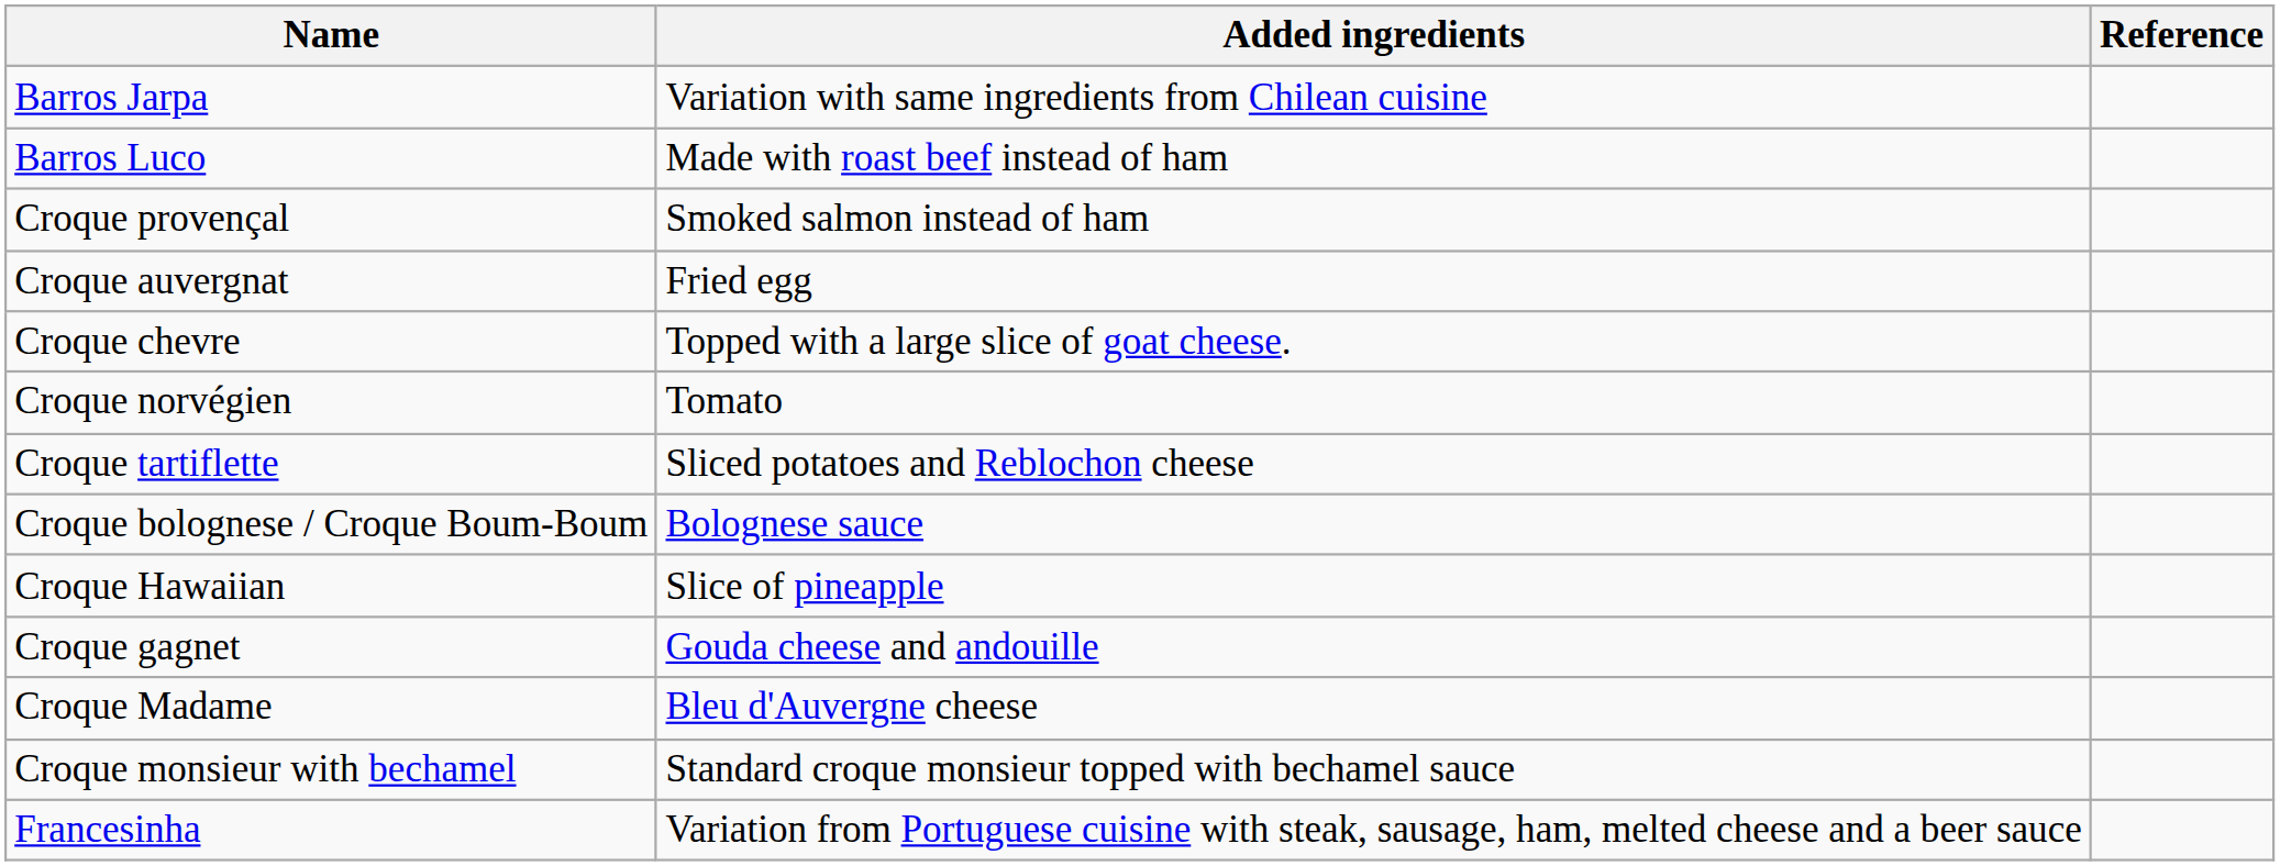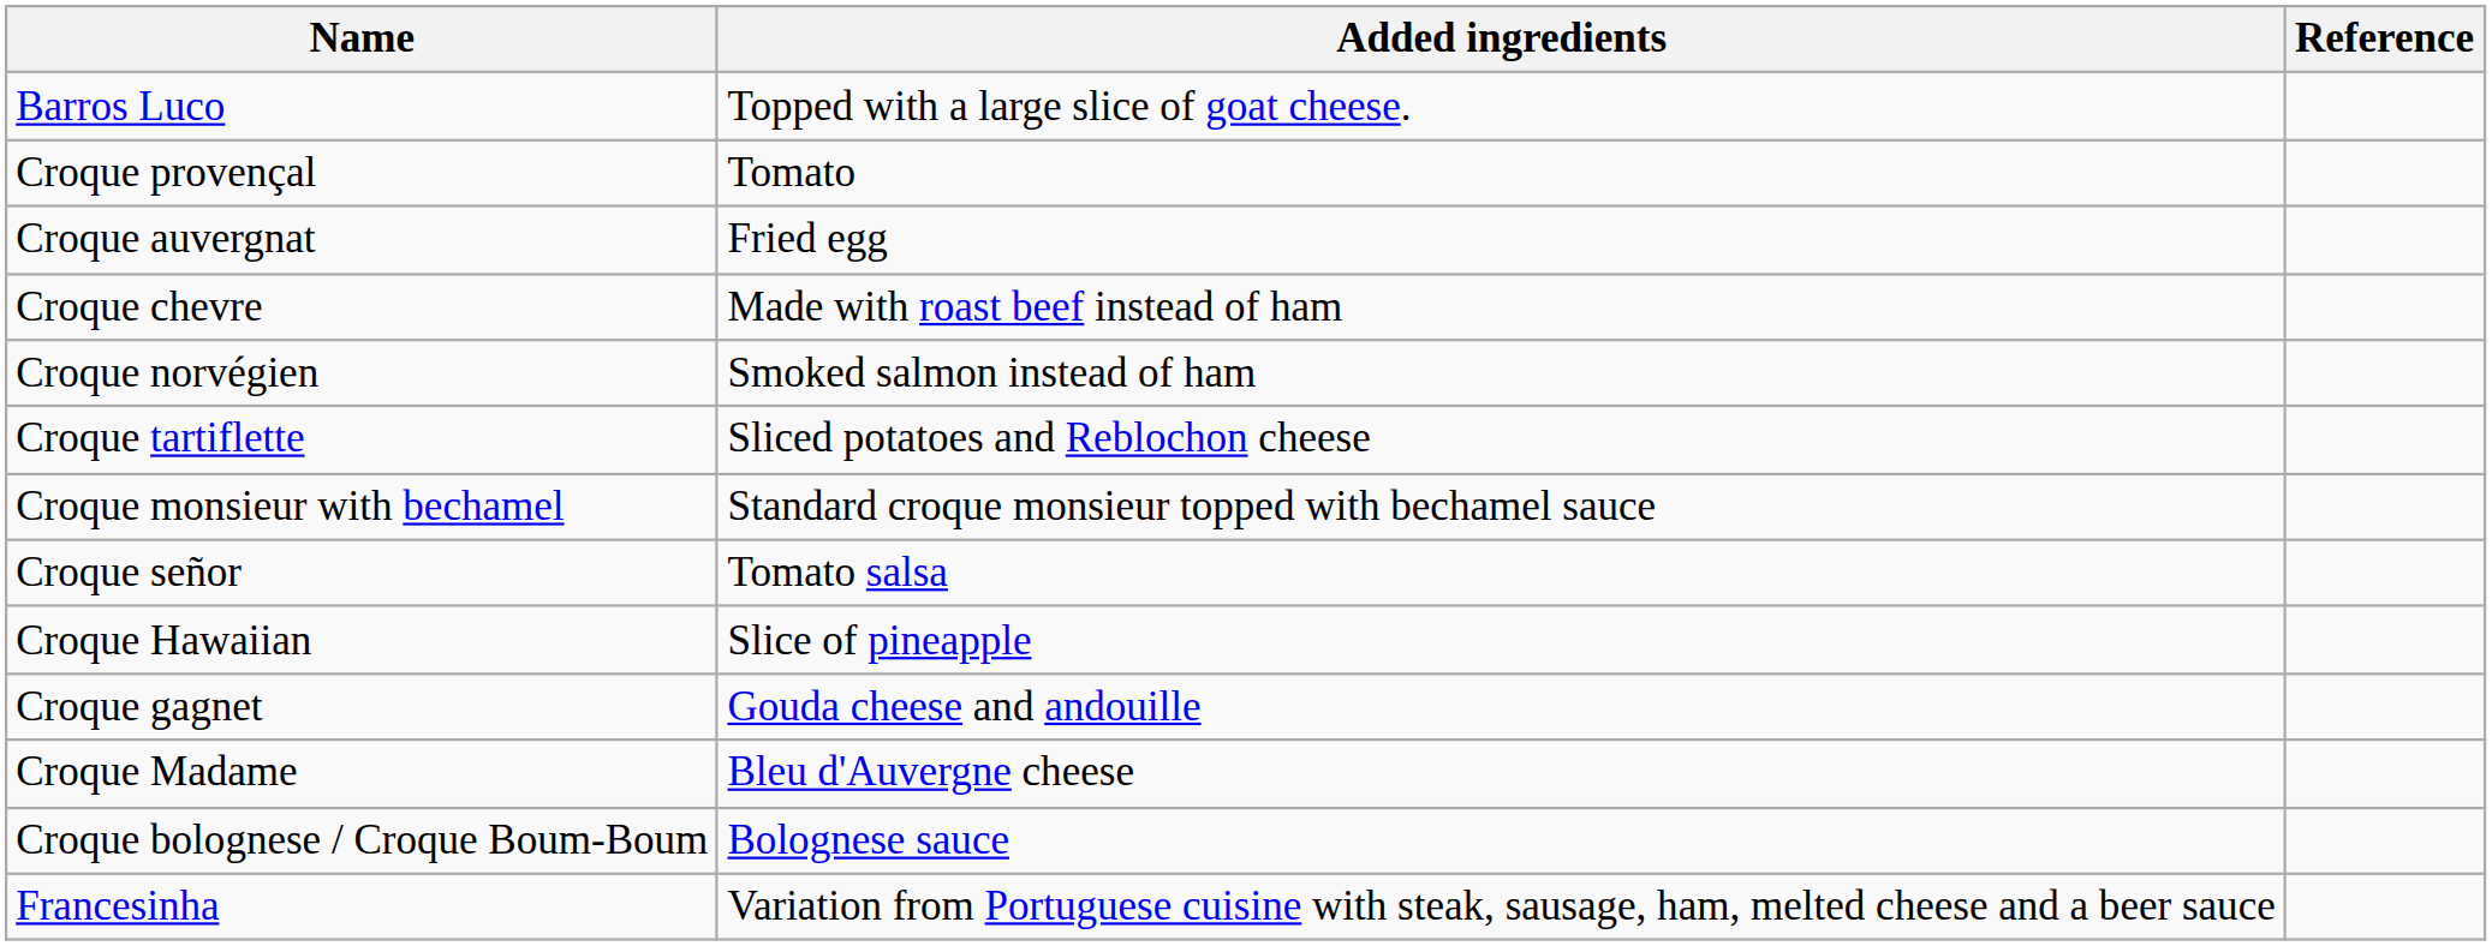- row: Barros Jarpa | Variation with same ingredients from Chilean cuisine
Barros Luco | Added ingredients: Made with roast beef instead of ham -> Topped with a large slice of goat cheese.
Croque provençal | Added ingredients: Smoked salmon instead of ham -> Tomato
Croque chevre | Added ingredients: Topped with a large slice of goat cheese. -> Made with roast beef instead of ham
Croque norvégien | Added ingredients: Tomato -> Smoked salmon instead of ham
rows swapped: Croque bolognese / Croque Boum-Boum <-> Croque monsieur with bechamel
+ row: Croque señor | Tomato salsa
